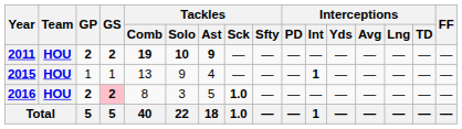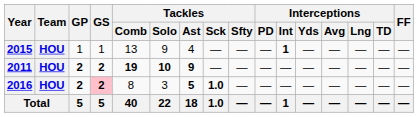rows swapped: 2011 <-> 2015
2016 | Tackles / Ast: normal -> bold
